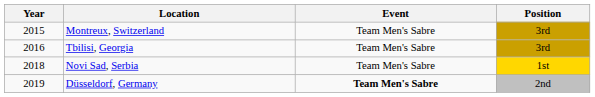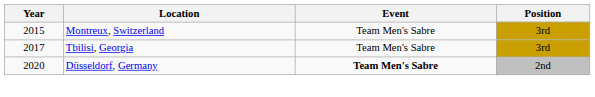Tbilisi, Georgia | Year: 2016 -> 2017
- row: 2018 | Novi Sad, Serbia | Team Men's Sabre | 1st
Düsseldorf, Germany | Year: 2019 -> 2020
